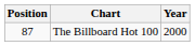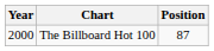columns swapped: Year <-> Position
